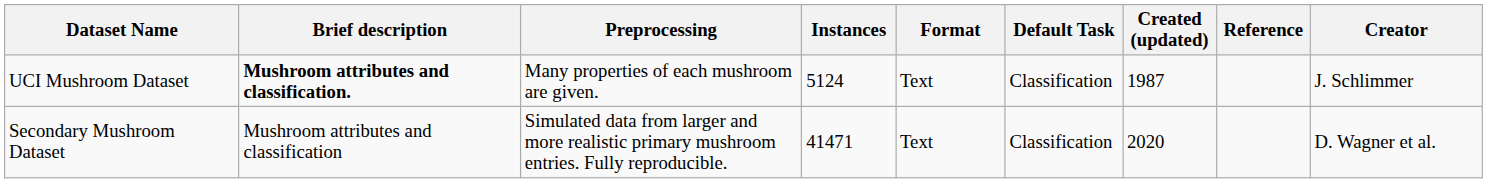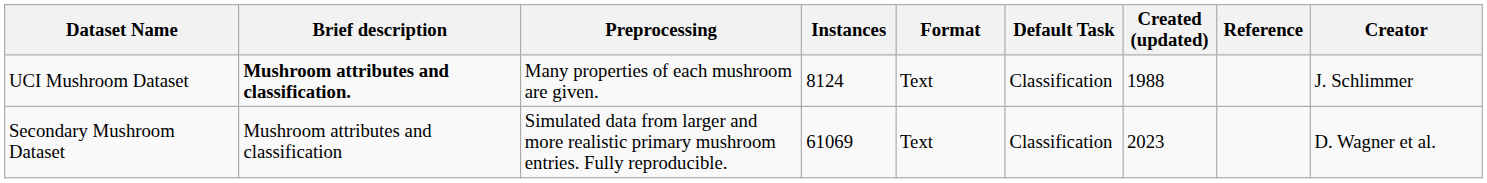UCI Mushroom Dataset | Instances: 5124 -> 8124
UCI Mushroom Dataset | Created (updated): 1987 -> 1988
Secondary Mushroom Dataset | Instances: 41471 -> 61069
Secondary Mushroom Dataset | Created (updated): 2020 -> 2023
